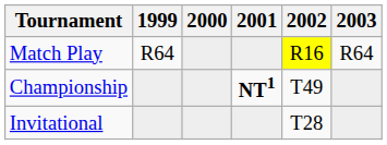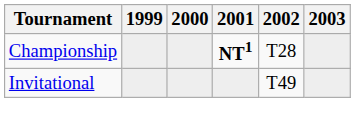- row: Match Play | R64 | R16 | R64
Championship | 2002: T49 -> T28
Invitational | 2002: T28 -> T49
